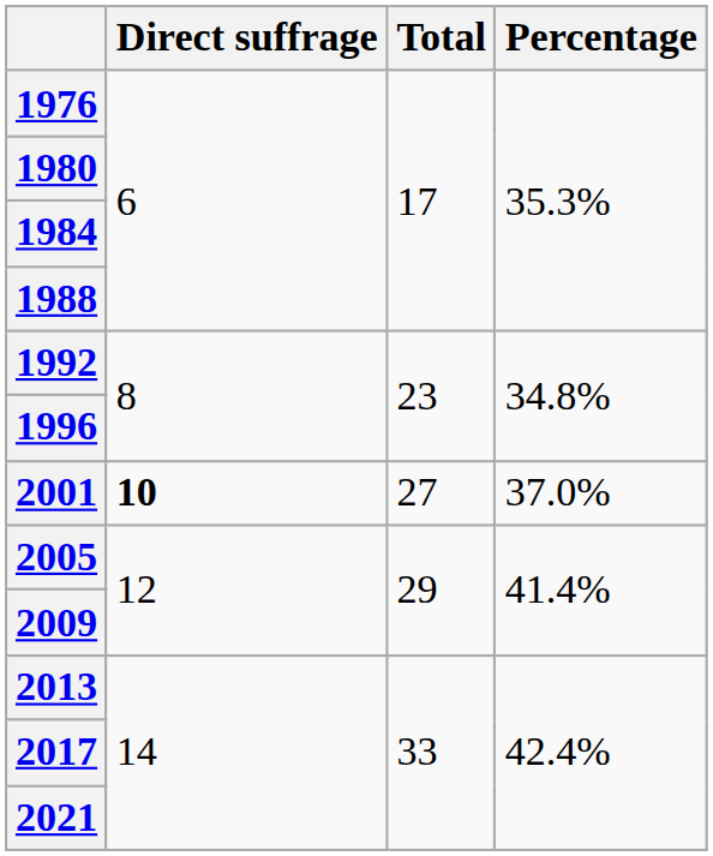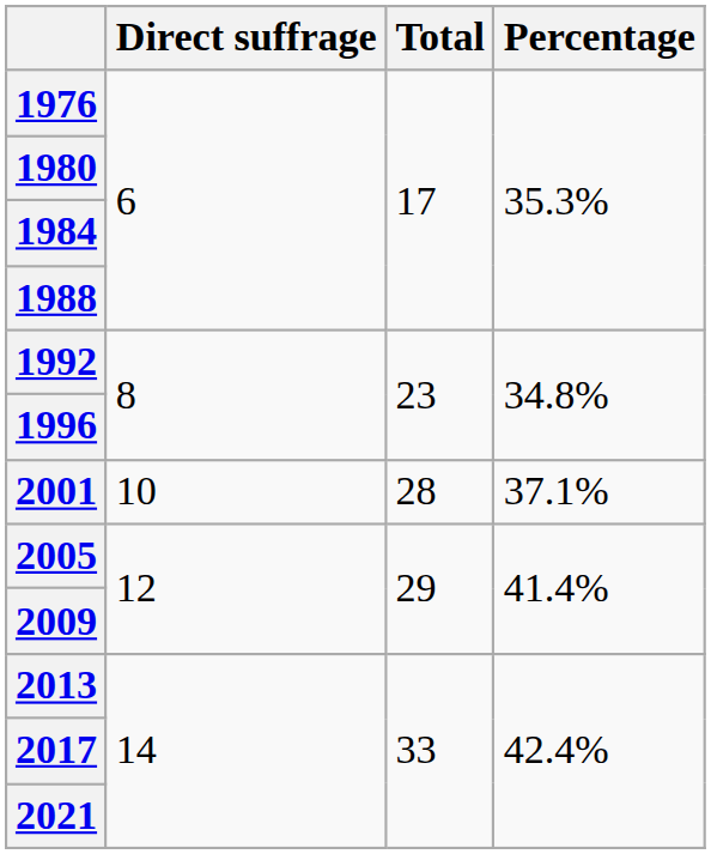2001 | Direct suffrage: bold -> normal
2001 | Total: 27 -> 28
2001 | Percentage: 37.0% -> 37.1%
